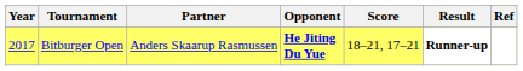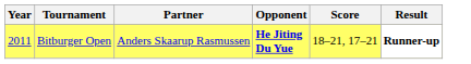- column: Ref
Bitburger Open | Year: 2017 -> 2011
